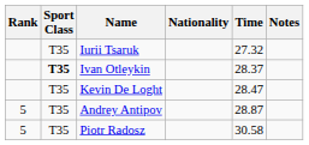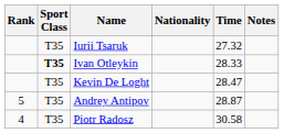Ivan Otleykin | Time: 28.37 -> 28.33
Piotr Radosz | Rank: 5 -> 4
